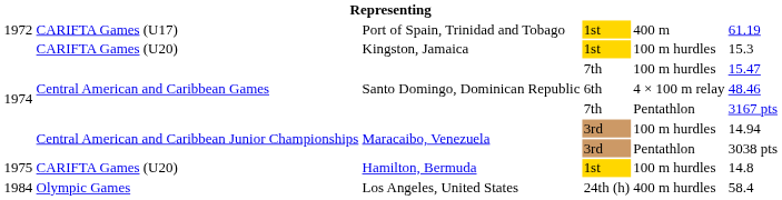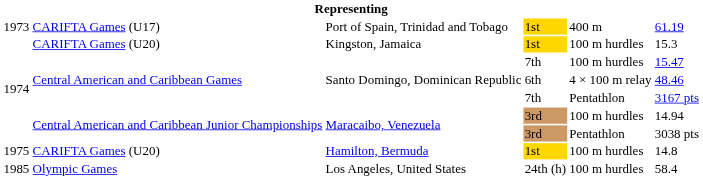Port of Spain, Trinidad and Tobago | column 1: 1972 -> 1973
Los Angeles, United States | column 1: 1984 -> 1985
Los Angeles, United States | column 5: 400 m hurdles -> 100 m hurdles
